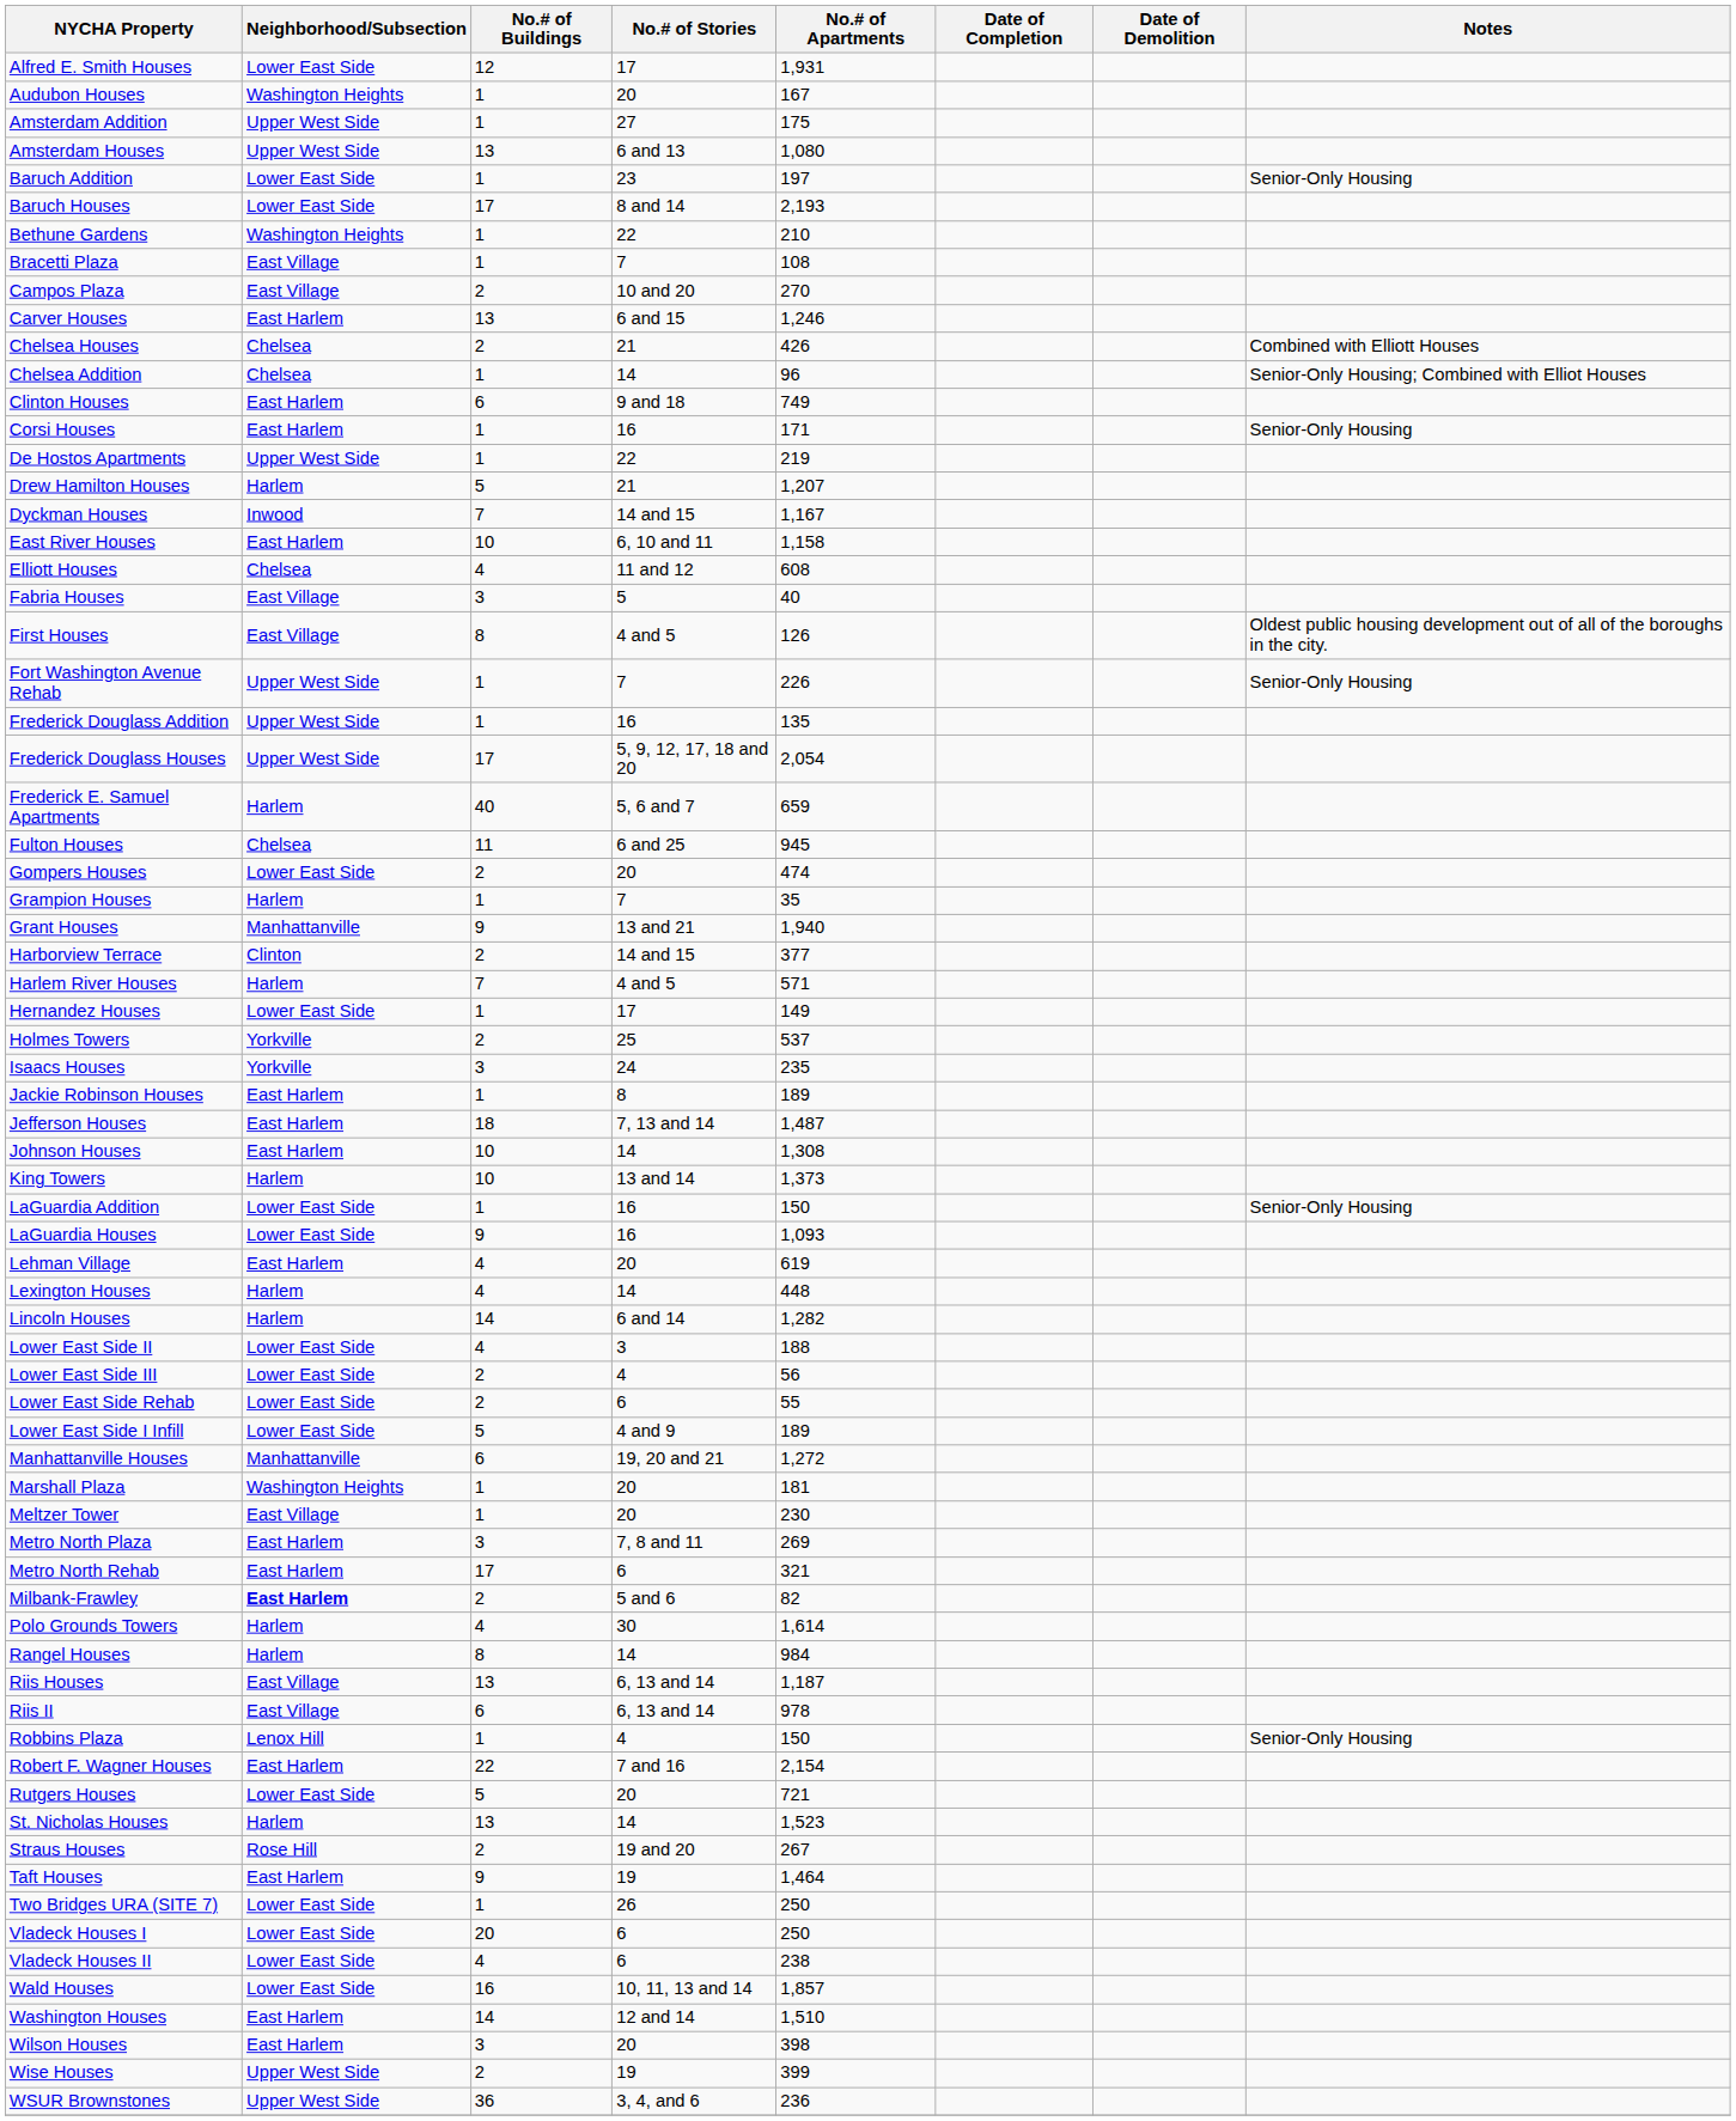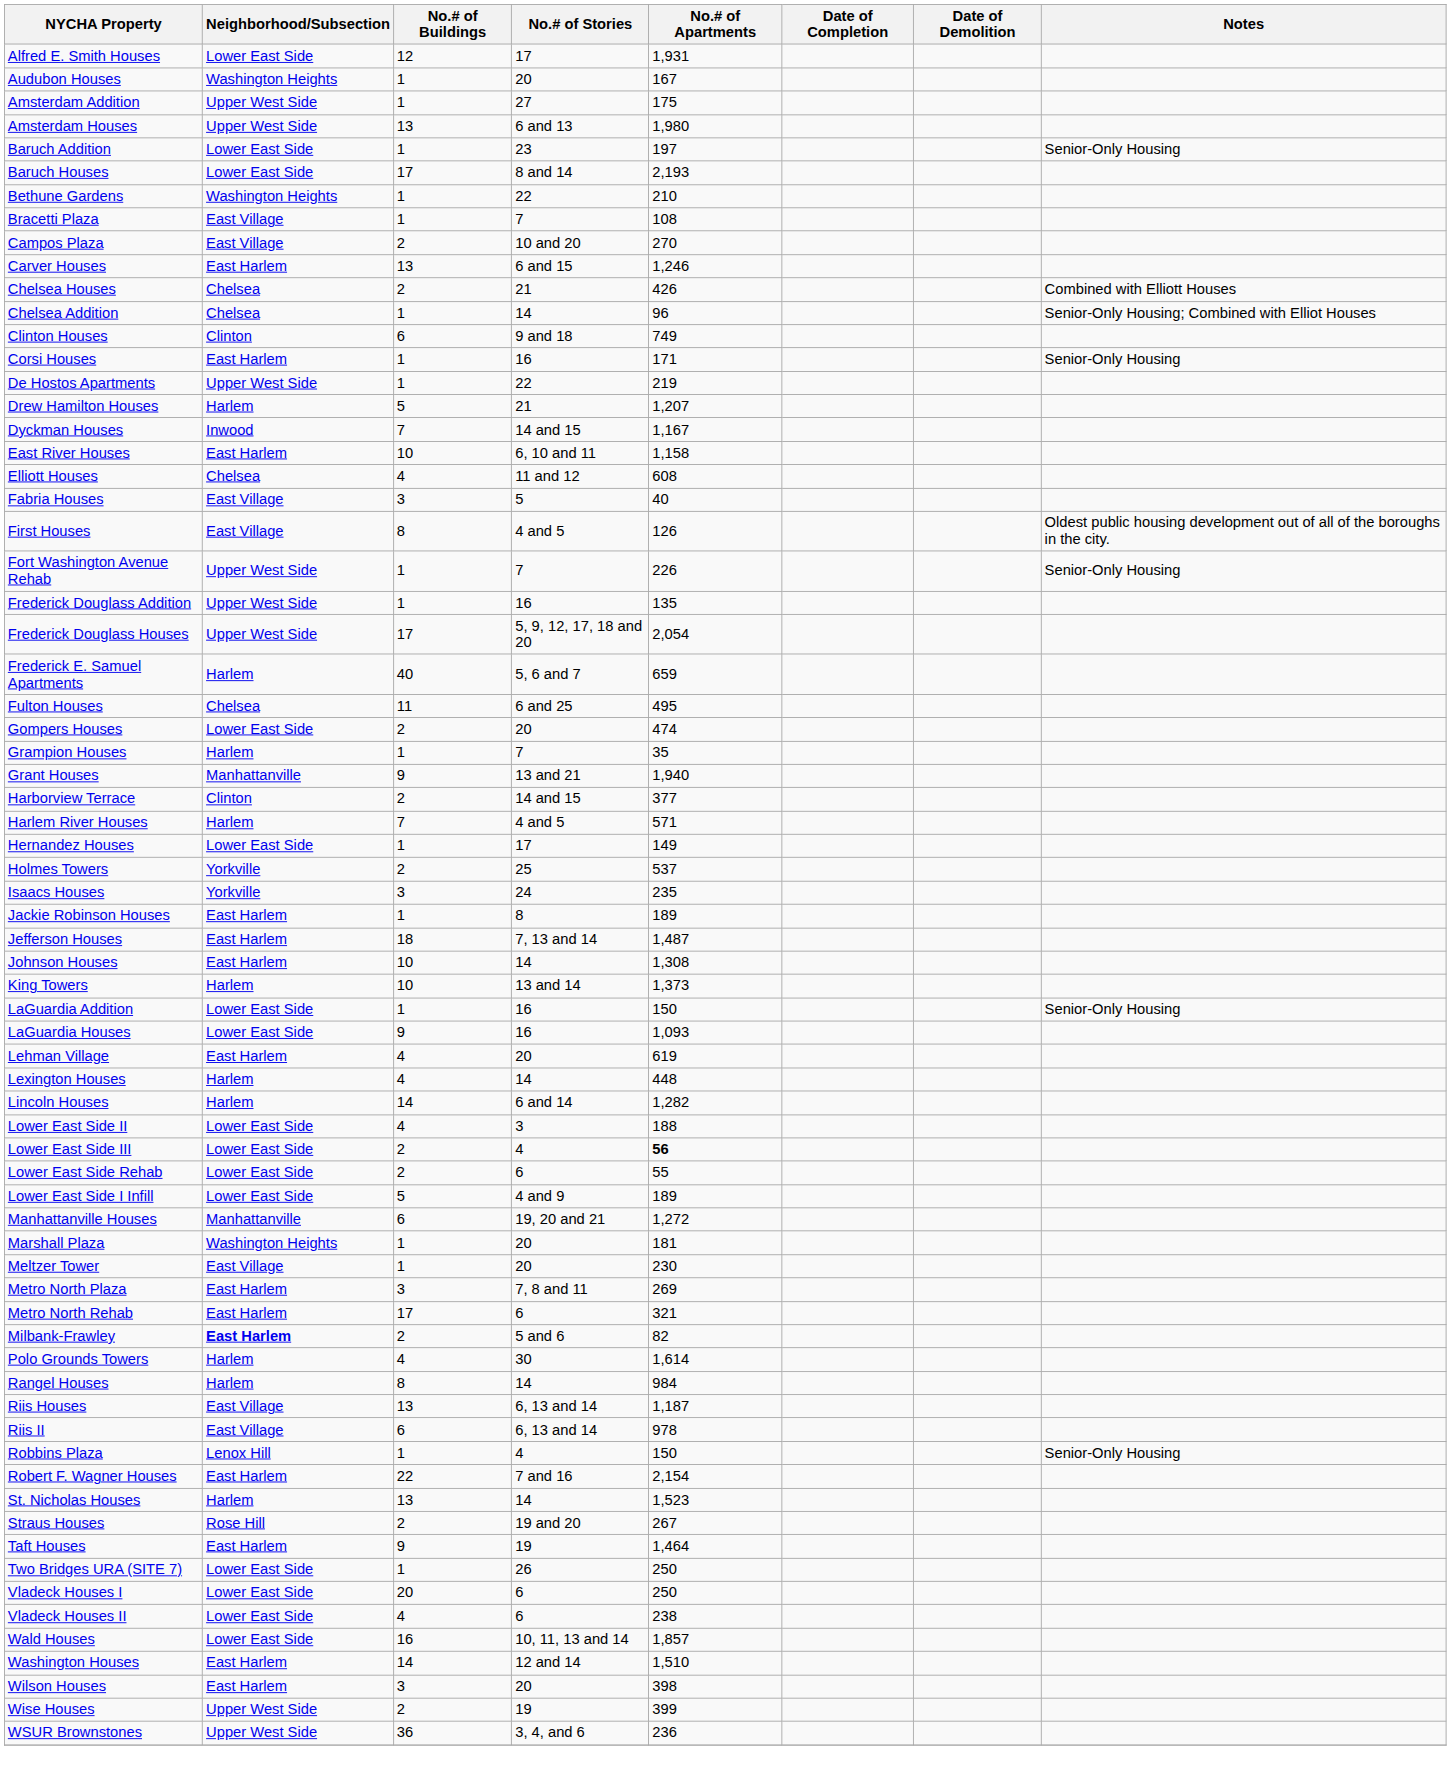Amsterdam Houses | No.# of Apartments: 1,080 -> 1,980
Clinton Houses | Neighborhood/Subsection: East Harlem -> Clinton
Fulton Houses | No.# of Apartments: 945 -> 495
Lower East Side III | No.# of Apartments: normal -> bold
- row: Rutgers Houses | Lower East Side | 5 | 20 | 721
